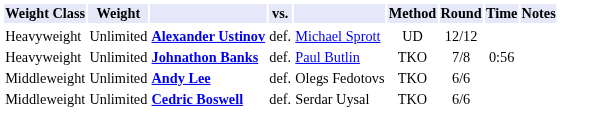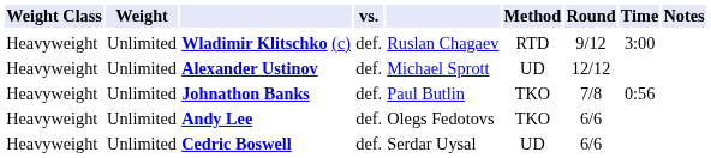+ row: Heavyweight | Unlimited | Wladimir Klitschko (c) | def. | Ruslan Chagaev | RTD | 9/12 | 3:00
Andy Lee | Weight Class: Middleweight -> Heavyweight
Cedric Boswell | Weight Class: Middleweight -> Heavyweight
Cedric Boswell | Method: TKO -> UD
